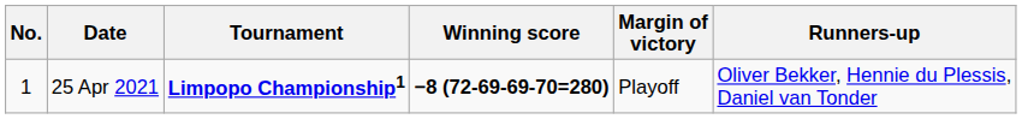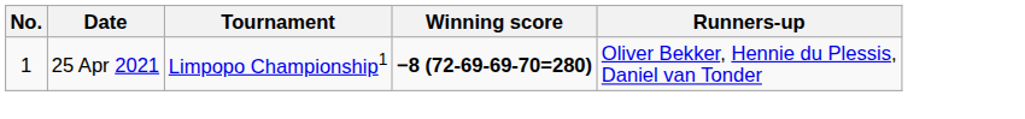- column: Margin of victory | Playoff
25 Apr 2021 | Tournament: bold -> normal
